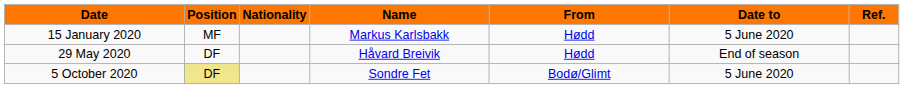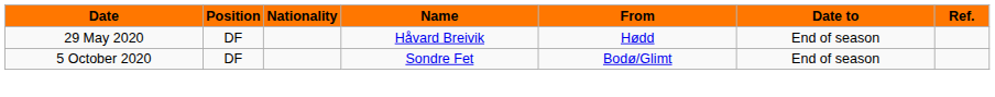- row: 15 January 2020 | MF | Markus Karlsbakk | Hødd | 5 June 2020
5 October 2020 | Position: khaki background -> no background
5 October 2020 | Date to: 5 June 2020 -> End of season
